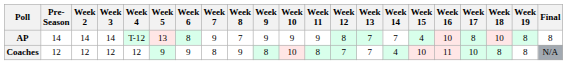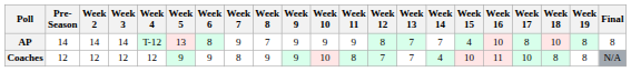Coaches | Week 9: 8 -> 9
